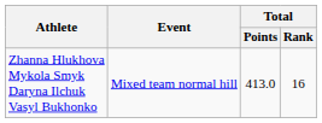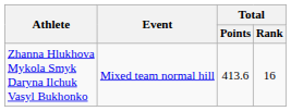Zhanna Hlukhova Mykola Smyk Daryna Ilchuk Vasyl Bukhonko | Total / Points: 413.0 -> 413.6
